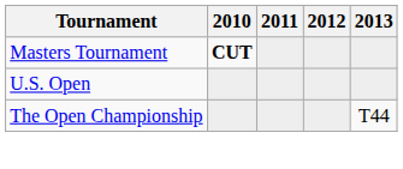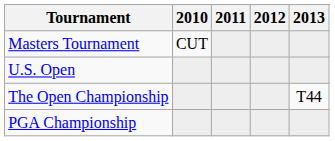Masters Tournament | 2010: bold -> normal
+ row: PGA Championship
